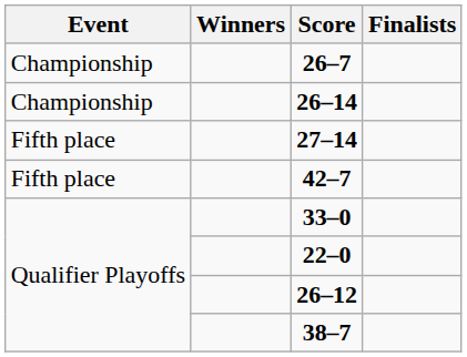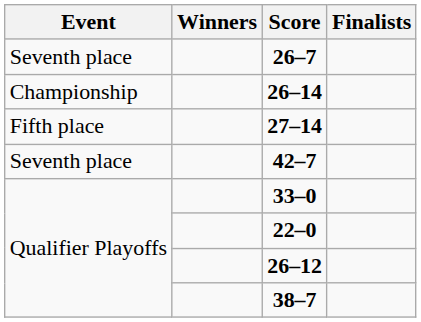26–7 | Event: Championship -> Seventh place
42–7 | Event: Fifth place -> Seventh place
